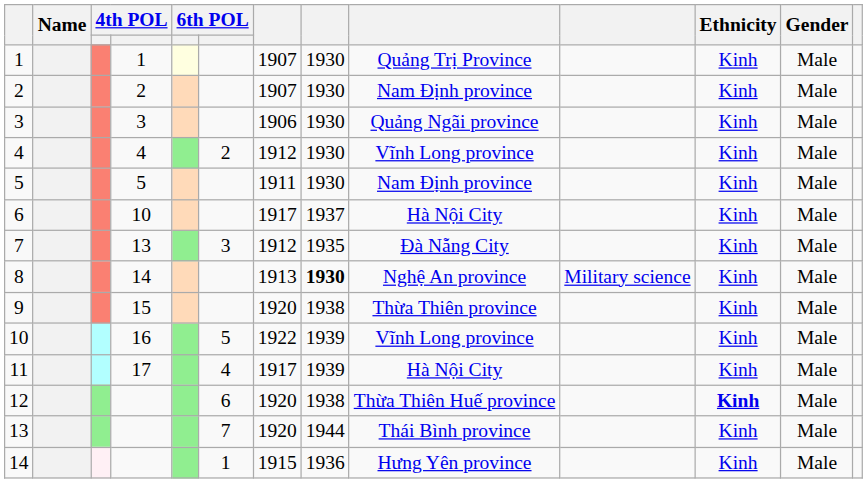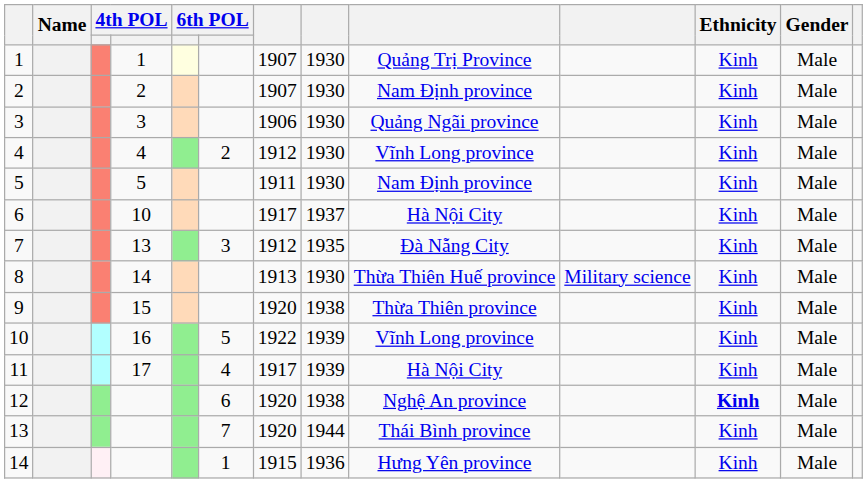8 | column 8: bold -> normal
8 | column 9: Nghệ An province -> Thừa Thiên Huế province
12 | column 9: Thừa Thiên Huế province -> Nghệ An province
